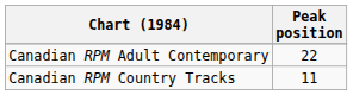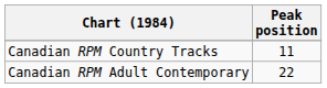rows swapped: Canadian RPM Country Tracks <-> Canadian RPM Adult Contemporary
